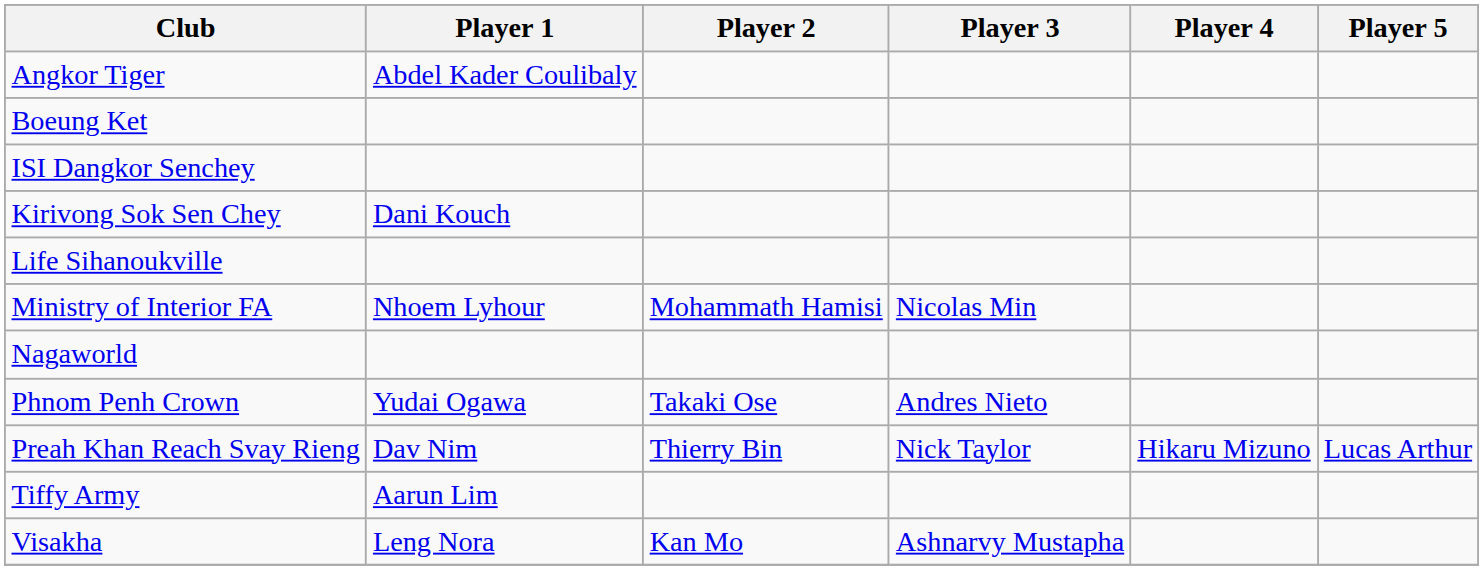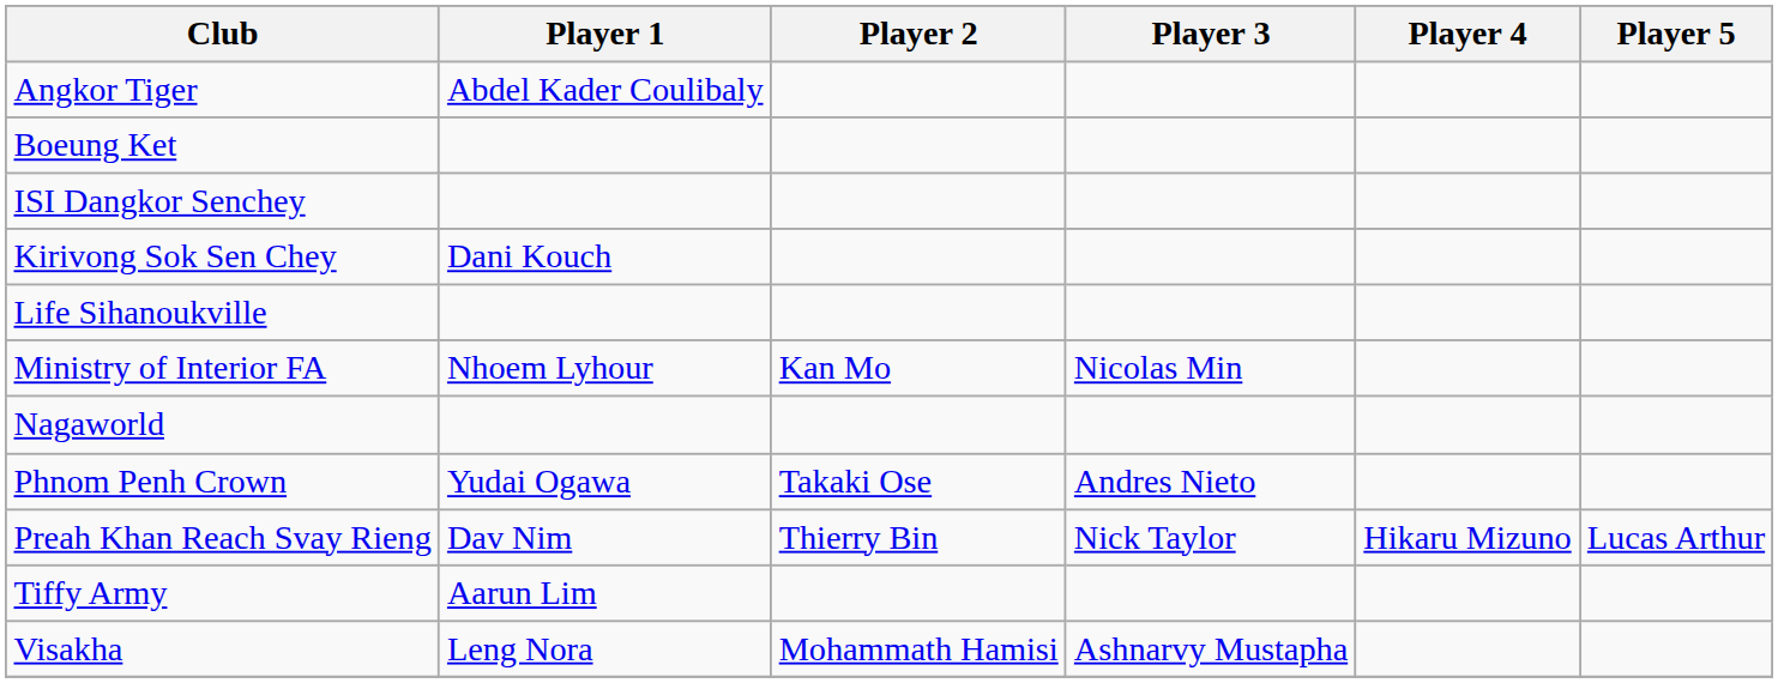Ministry of Interior FA | Player 2: Mohammath Hamisi -> Kan Mo
Visakha | Player 2: Kan Mo -> Mohammath Hamisi
